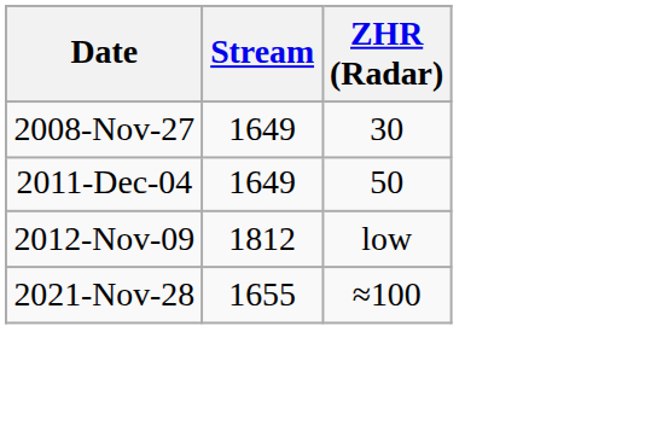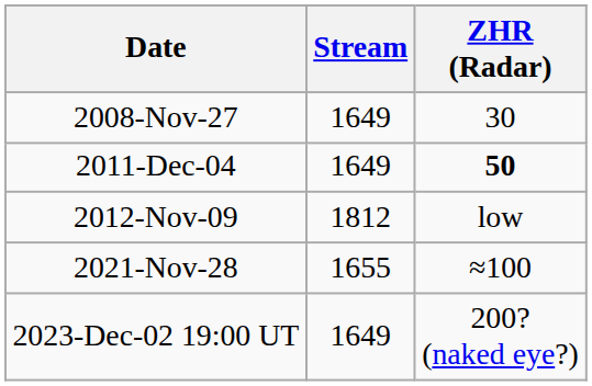2011-Dec-04 | ZHR (Radar): normal -> bold
+ row: 2023-Dec-02 19:00 UT | 1649 | 200? (naked eye?)
